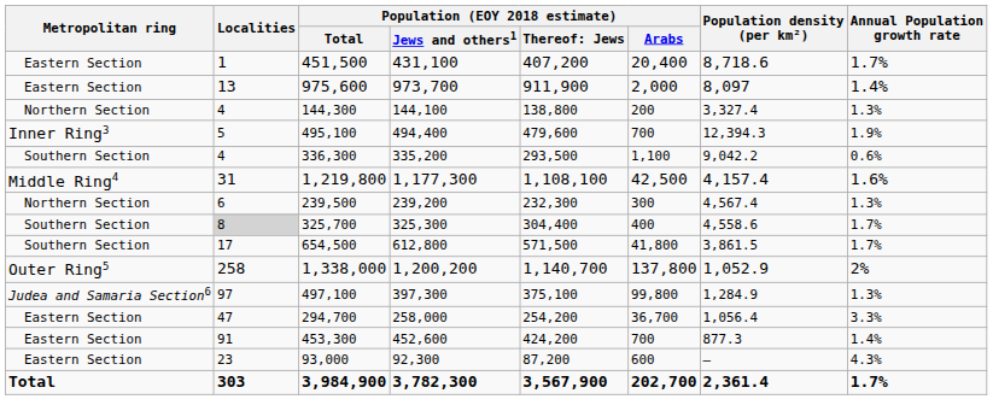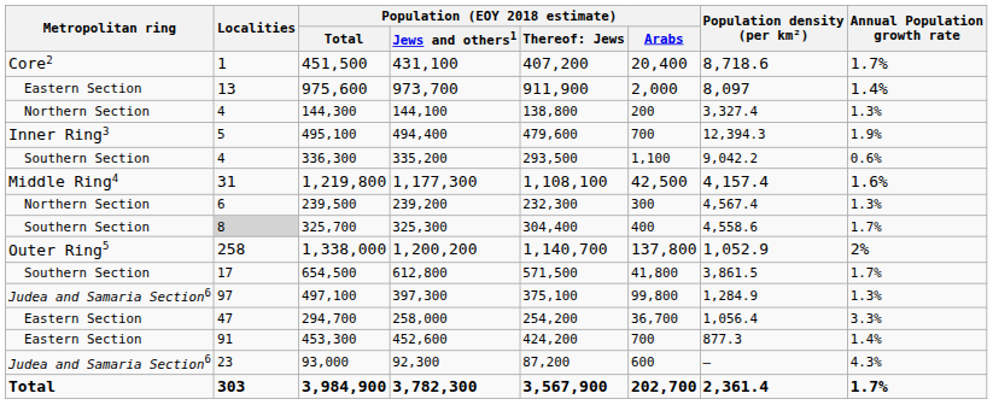451,500 | Metropolitan ring: Eastern Section -> Core2
rows swapped: 654,500 <-> 1,338,000
93,000 | Metropolitan ring: Eastern Section -> Judea and Samaria Section6
